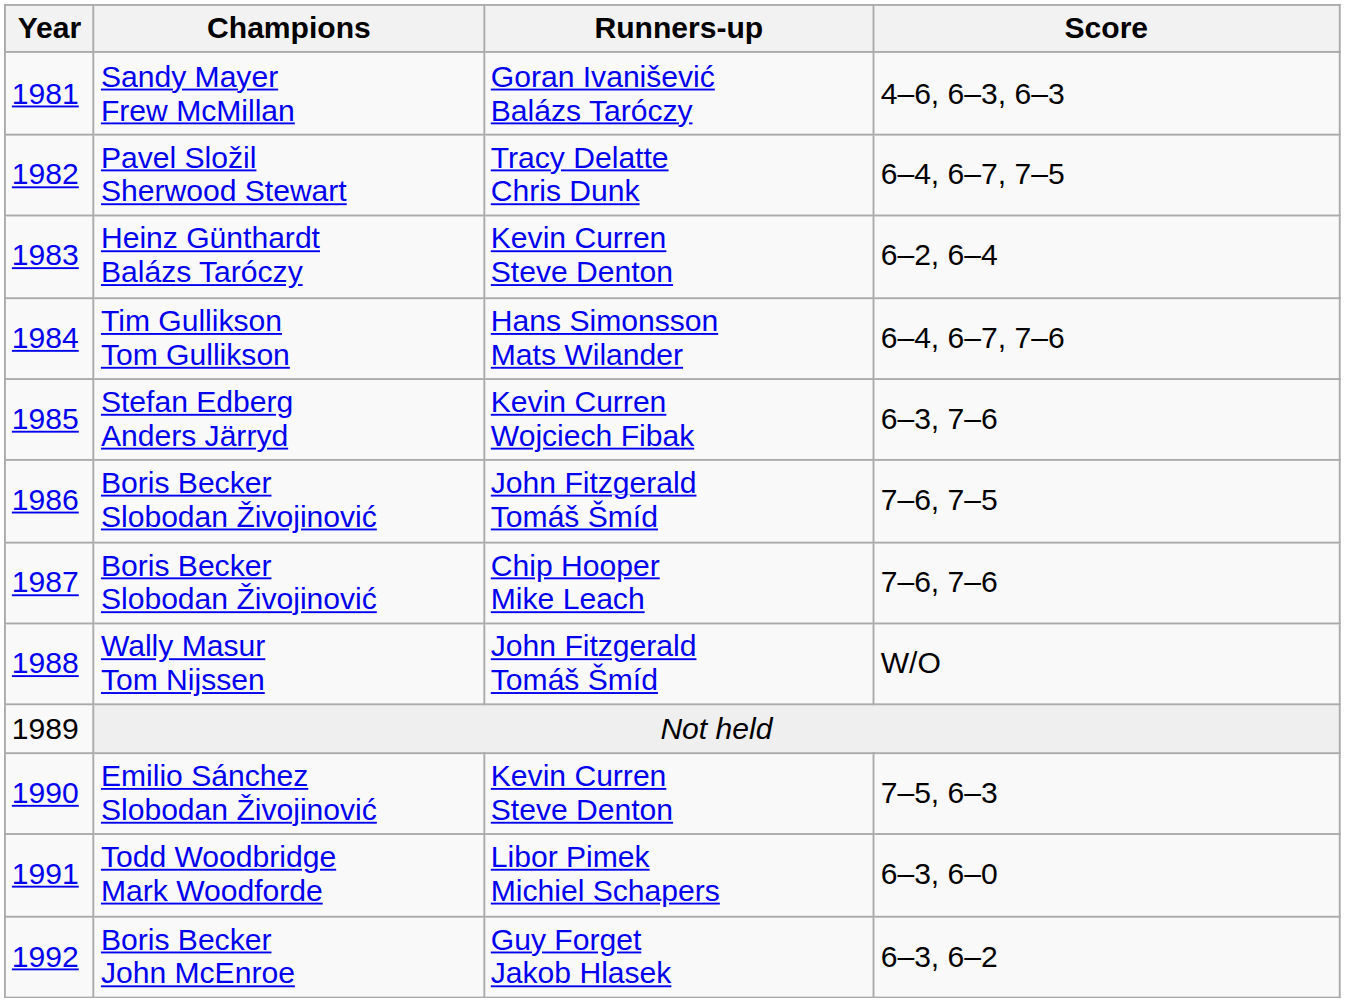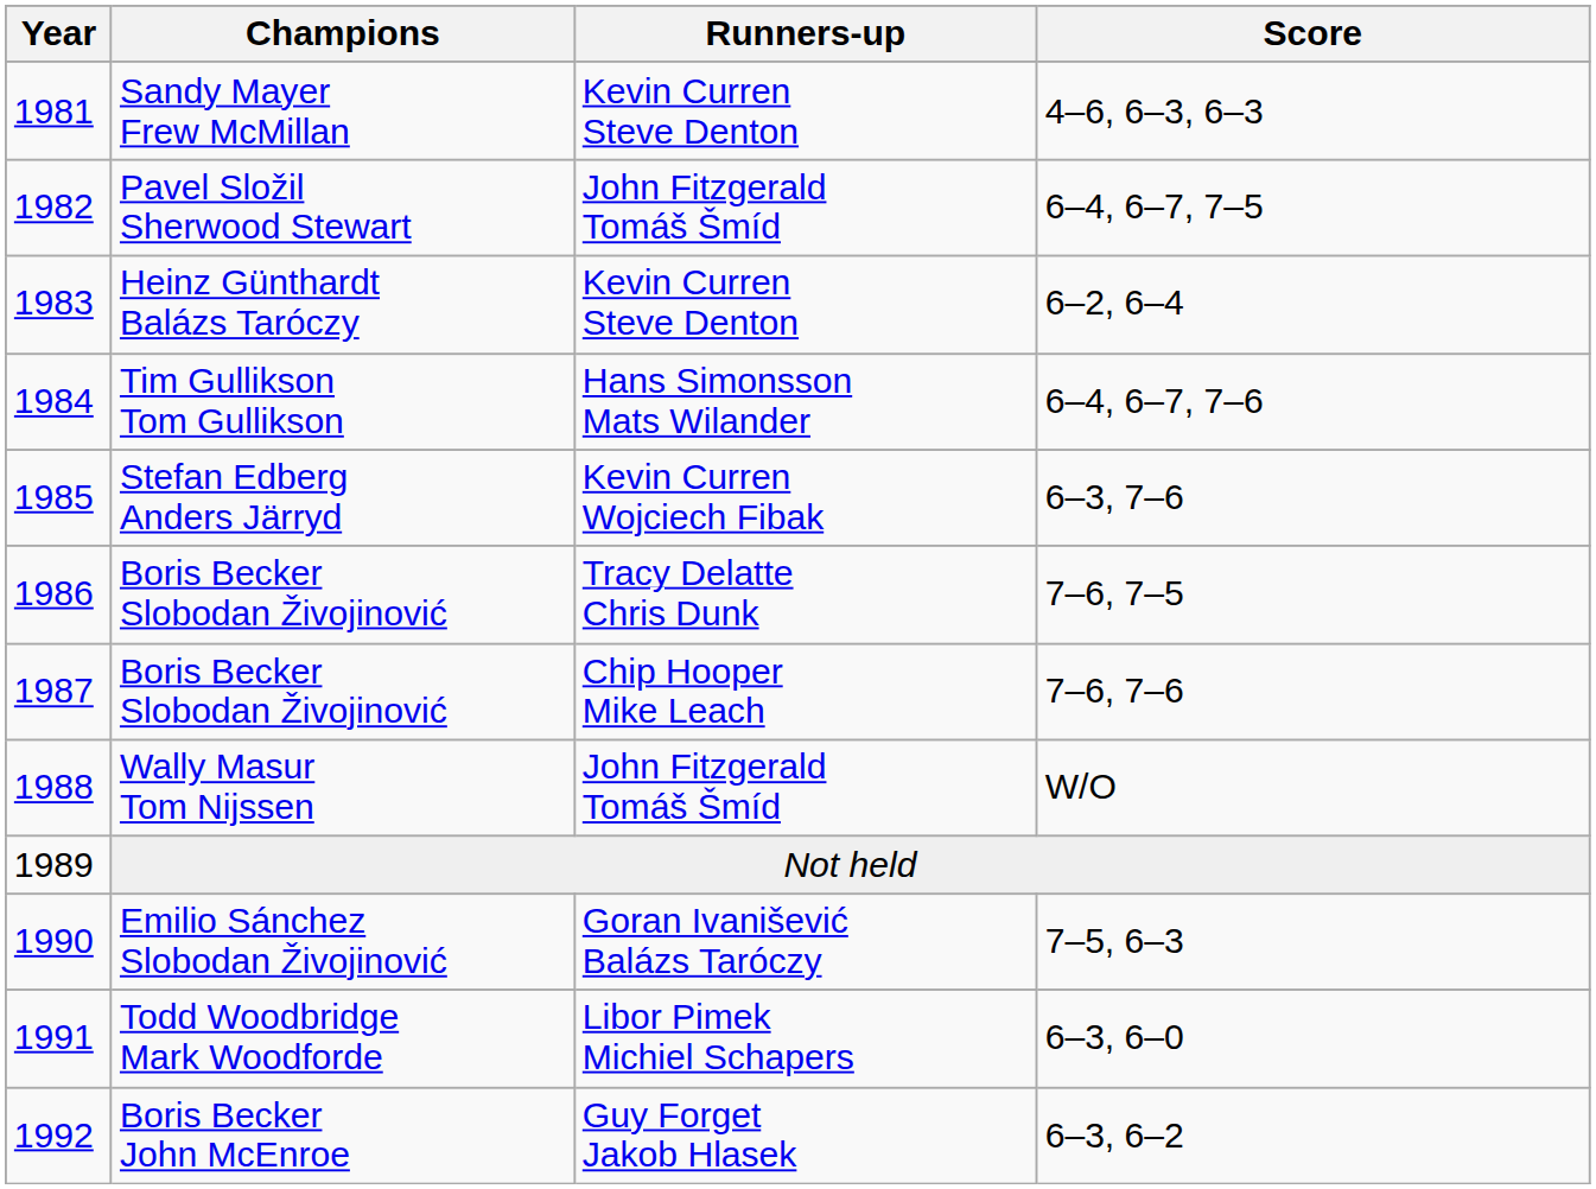Sandy Mayer Frew McMillan | Runners-up: Goran Ivanišević Balázs Taróczy -> Kevin Curren Steve Denton
Pavel Složil Sherwood Stewart | Runners-up: Tracy Delatte Chris Dunk -> John Fitzgerald Tomáš Šmíd
1986 / Boris Becker Slobodan Živojinović | Runners-up: John Fitzgerald Tomáš Šmíd -> Tracy Delatte Chris Dunk
Emilio Sánchez Slobodan Živojinović | Runners-up: Kevin Curren Steve Denton -> Goran Ivanišević Balázs Taróczy
